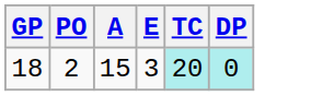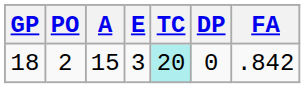+ column: FA | .842
18 | DP: paleturquoise background -> no background
